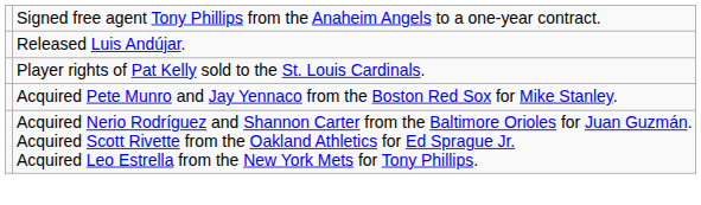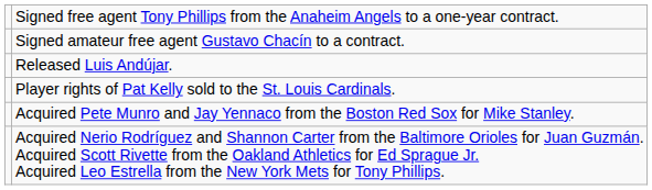+ row: Signed amateur free agent Gustavo Chacín to a contract.
